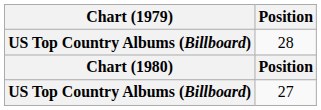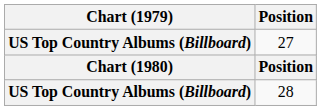rows swapped: 28 <-> 27
